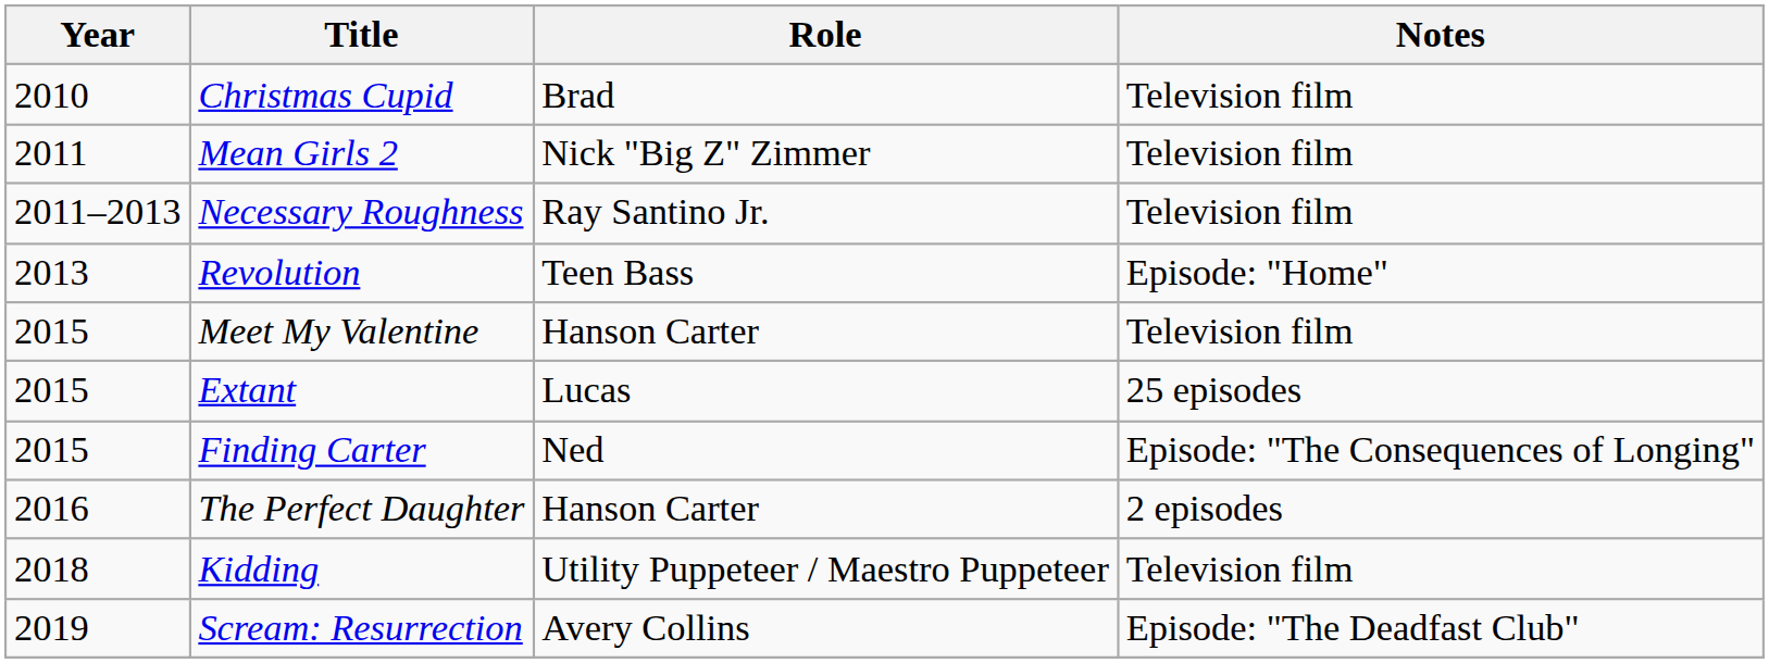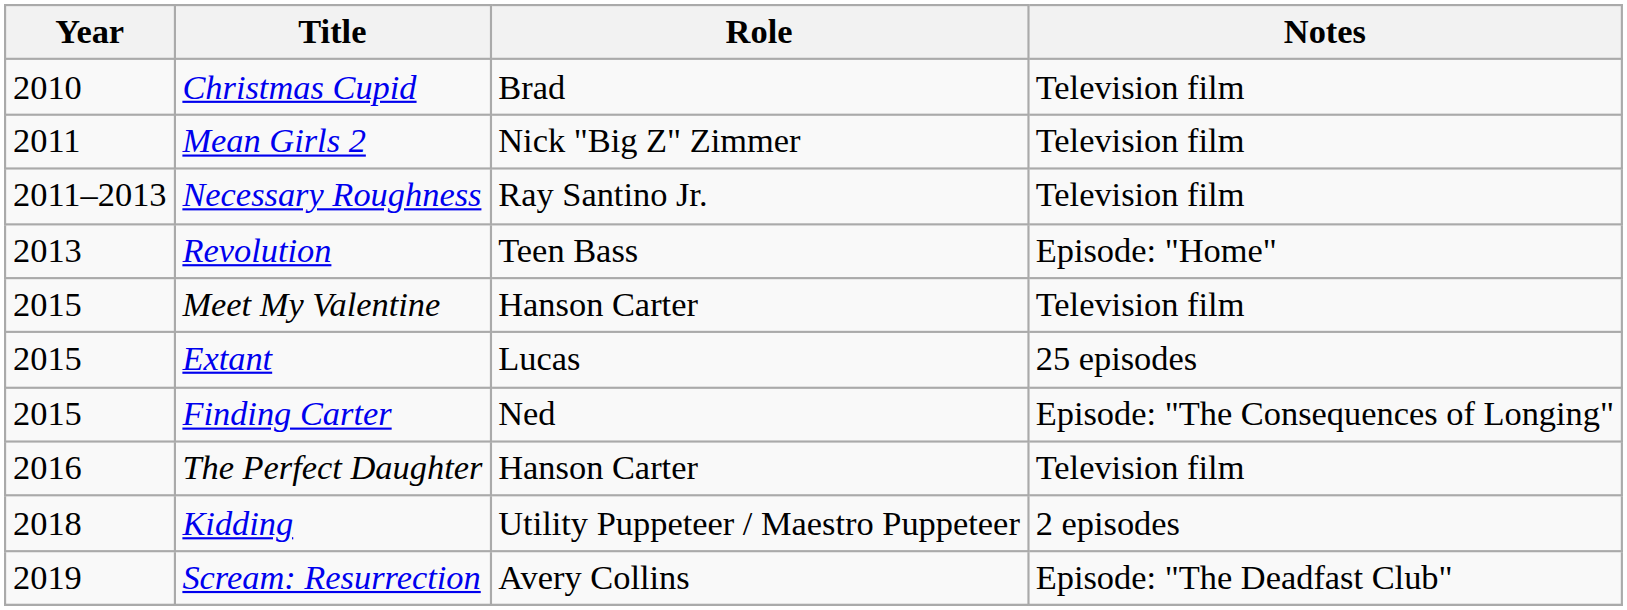The Perfect Daughter | Notes: 2 episodes -> Television film
Kidding | Notes: Television film -> 2 episodes
